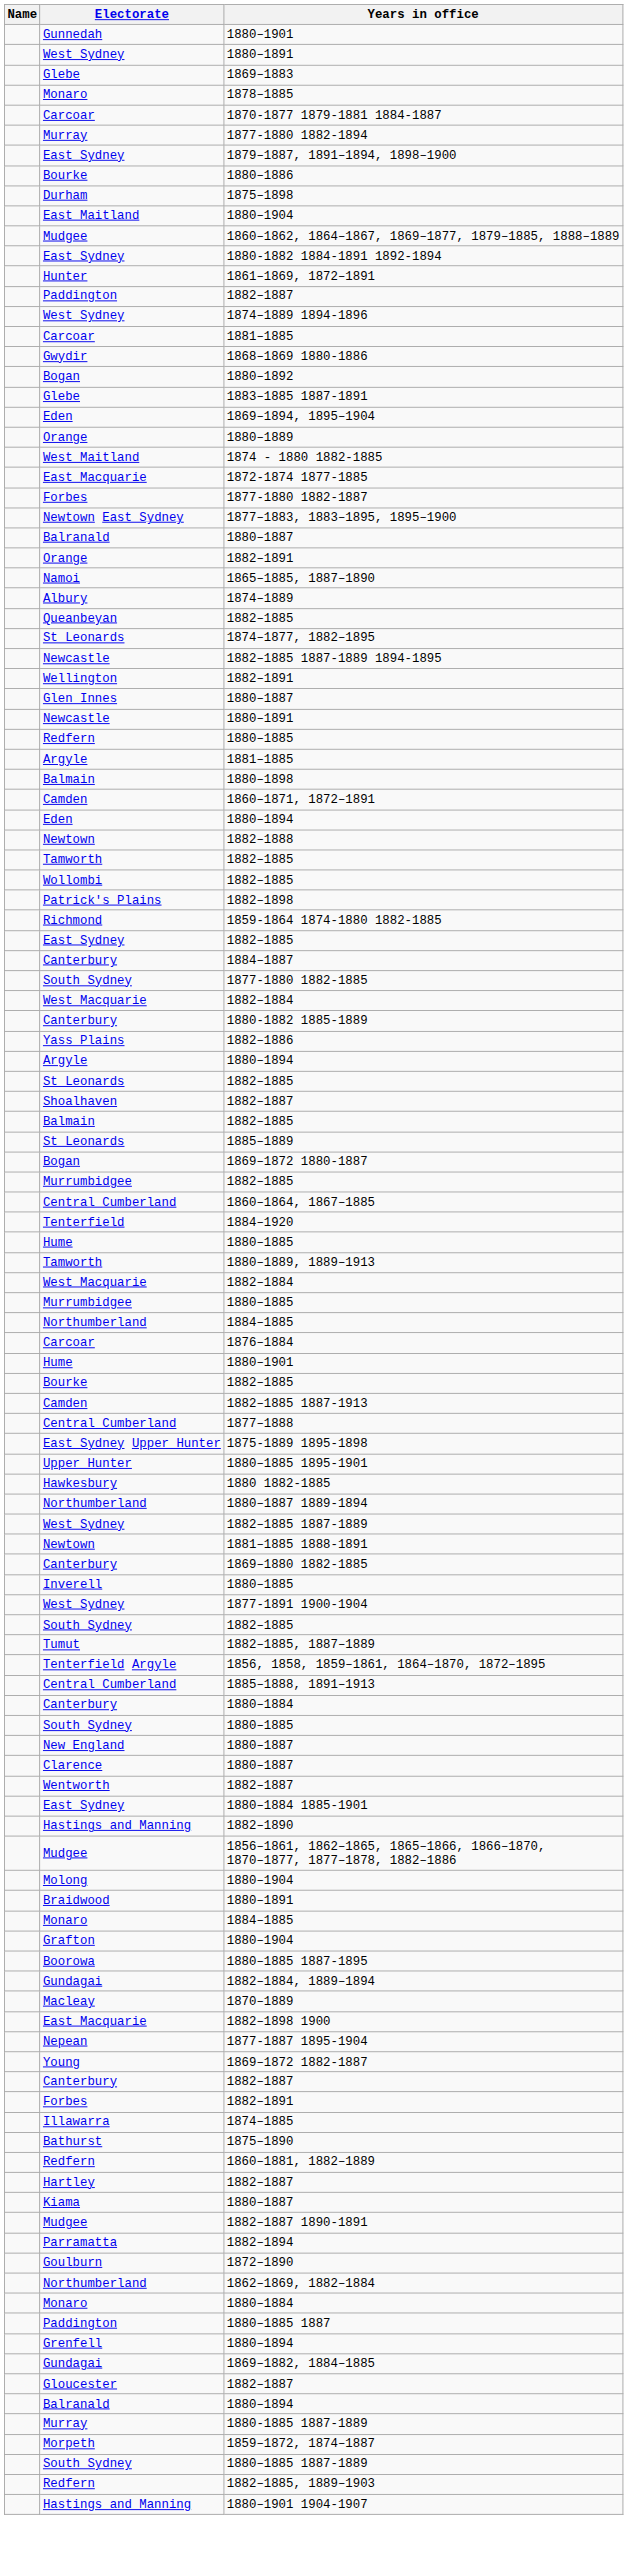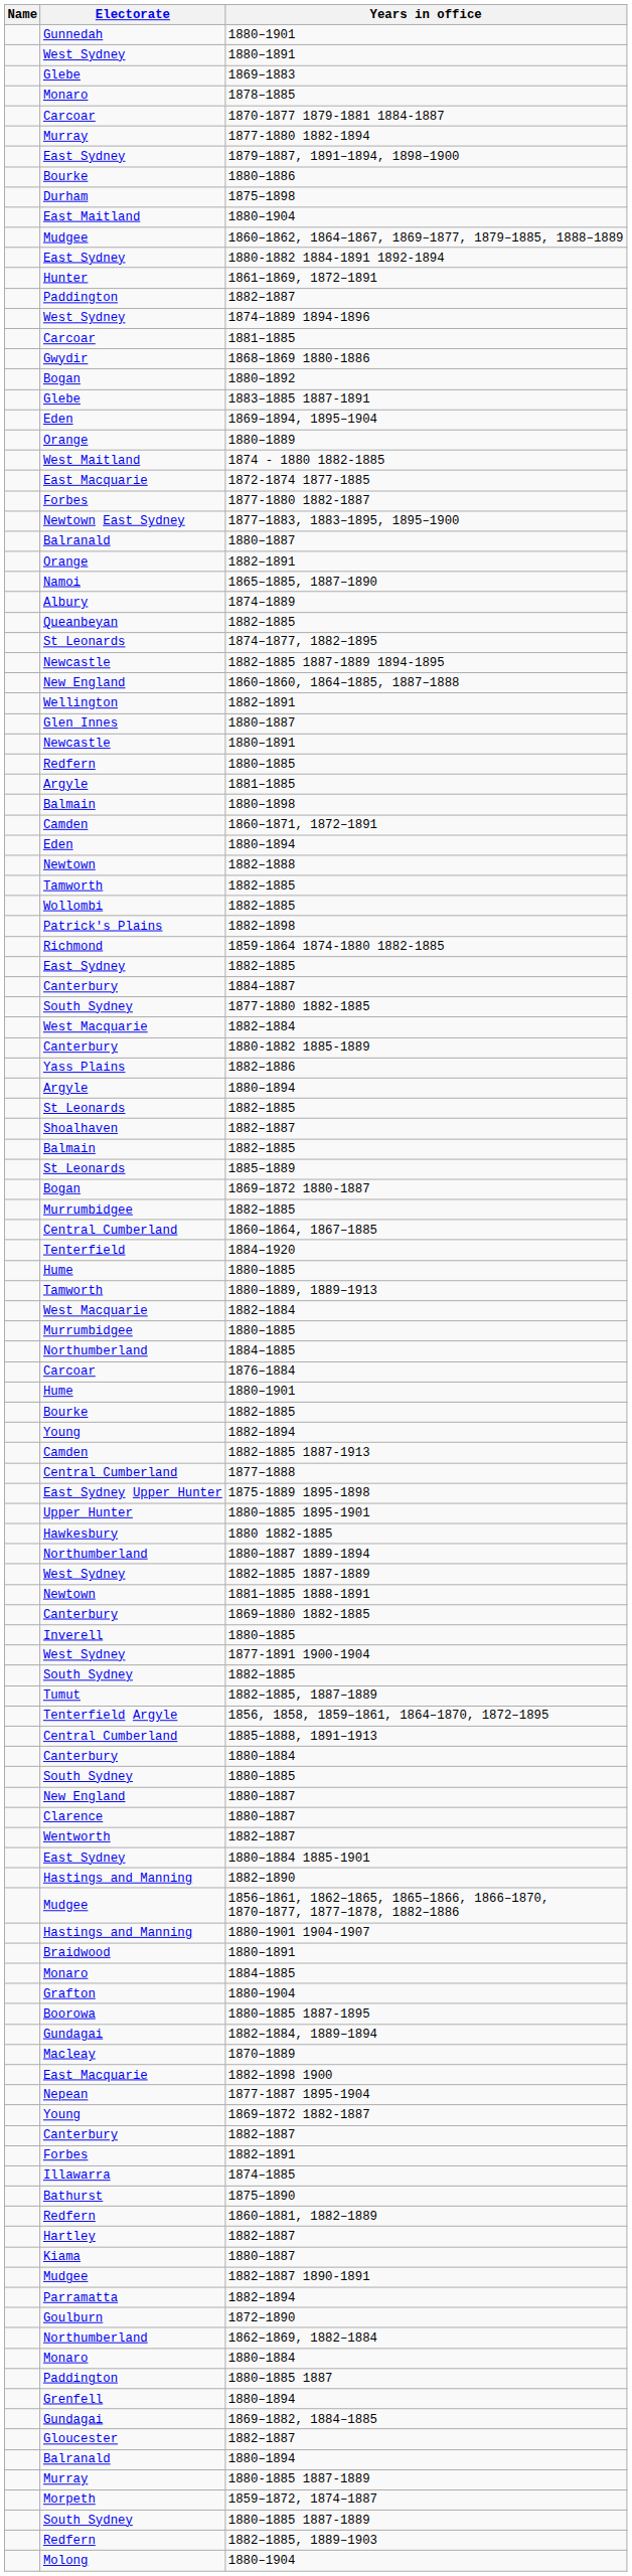+ row: New England | 1860–1860, 1864–1885, 1887–1888
+ row: Young | 1882–1894
rows swapped: Molong / 1880–1904 <-> 1880–1901 1904-1907
